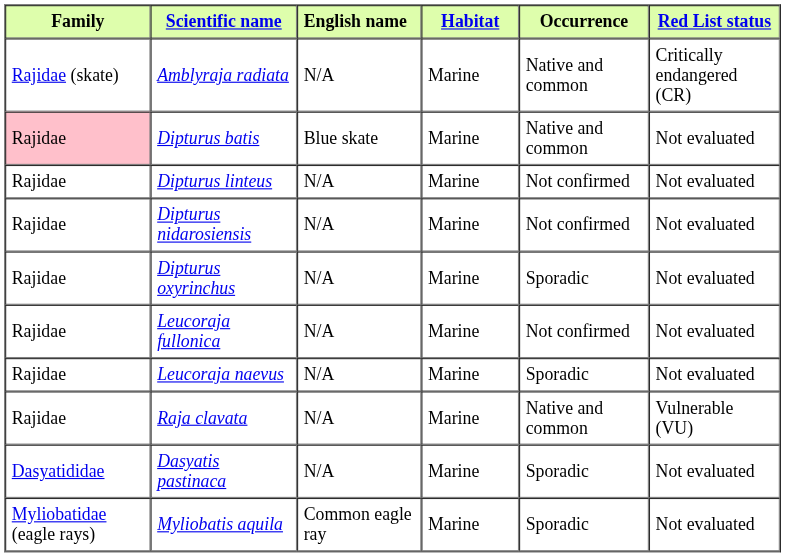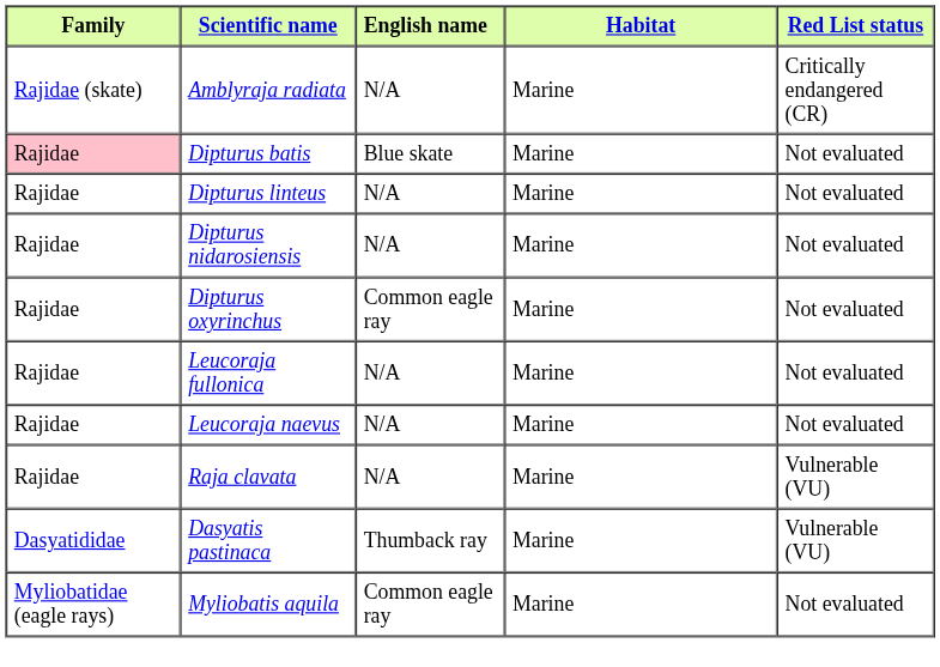- column: Occurrence | Native and common | Native and common | Not confirmed | Not confirmed | Sporadic | Not confirmed | Sporadic | Native and common | Sporadic | Sporadic
Dipturus oxyrinchus | English name: N/A -> Common eagle ray
Dasyatis pastinaca | English name: N/A -> Thumback ray
Dasyatis pastinaca | Red List status: Not evaluated -> Vulnerable (VU)
